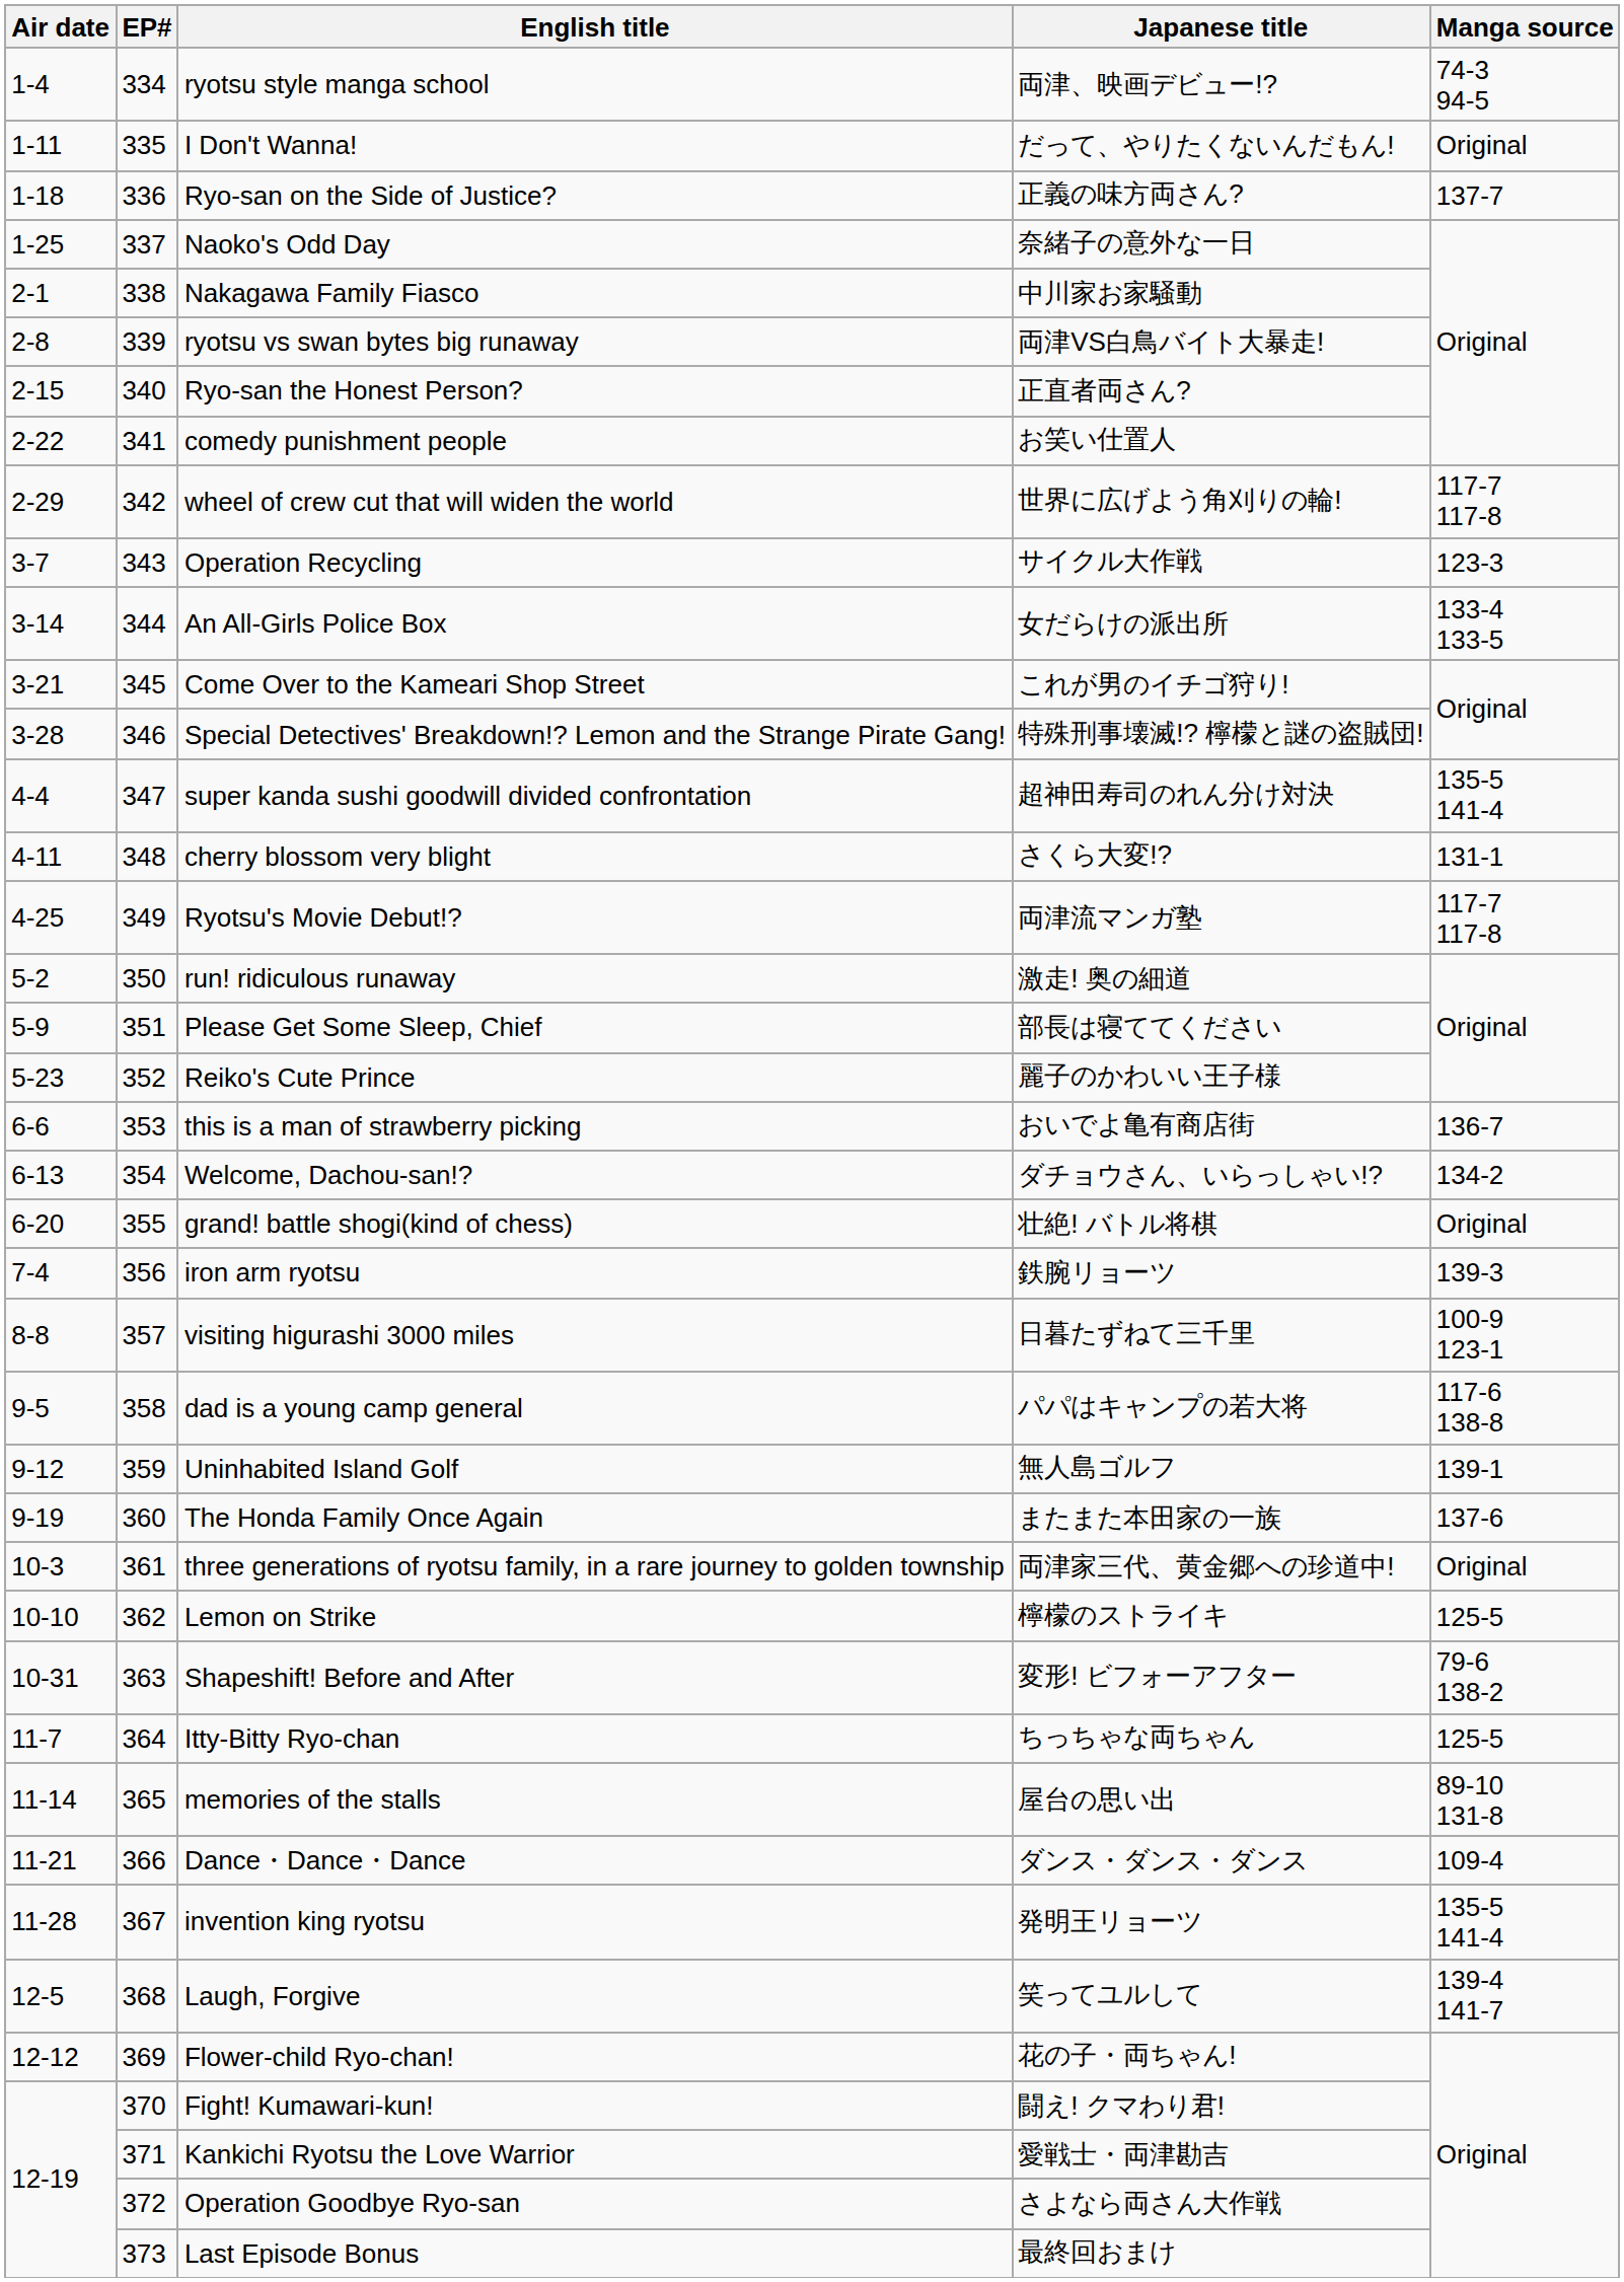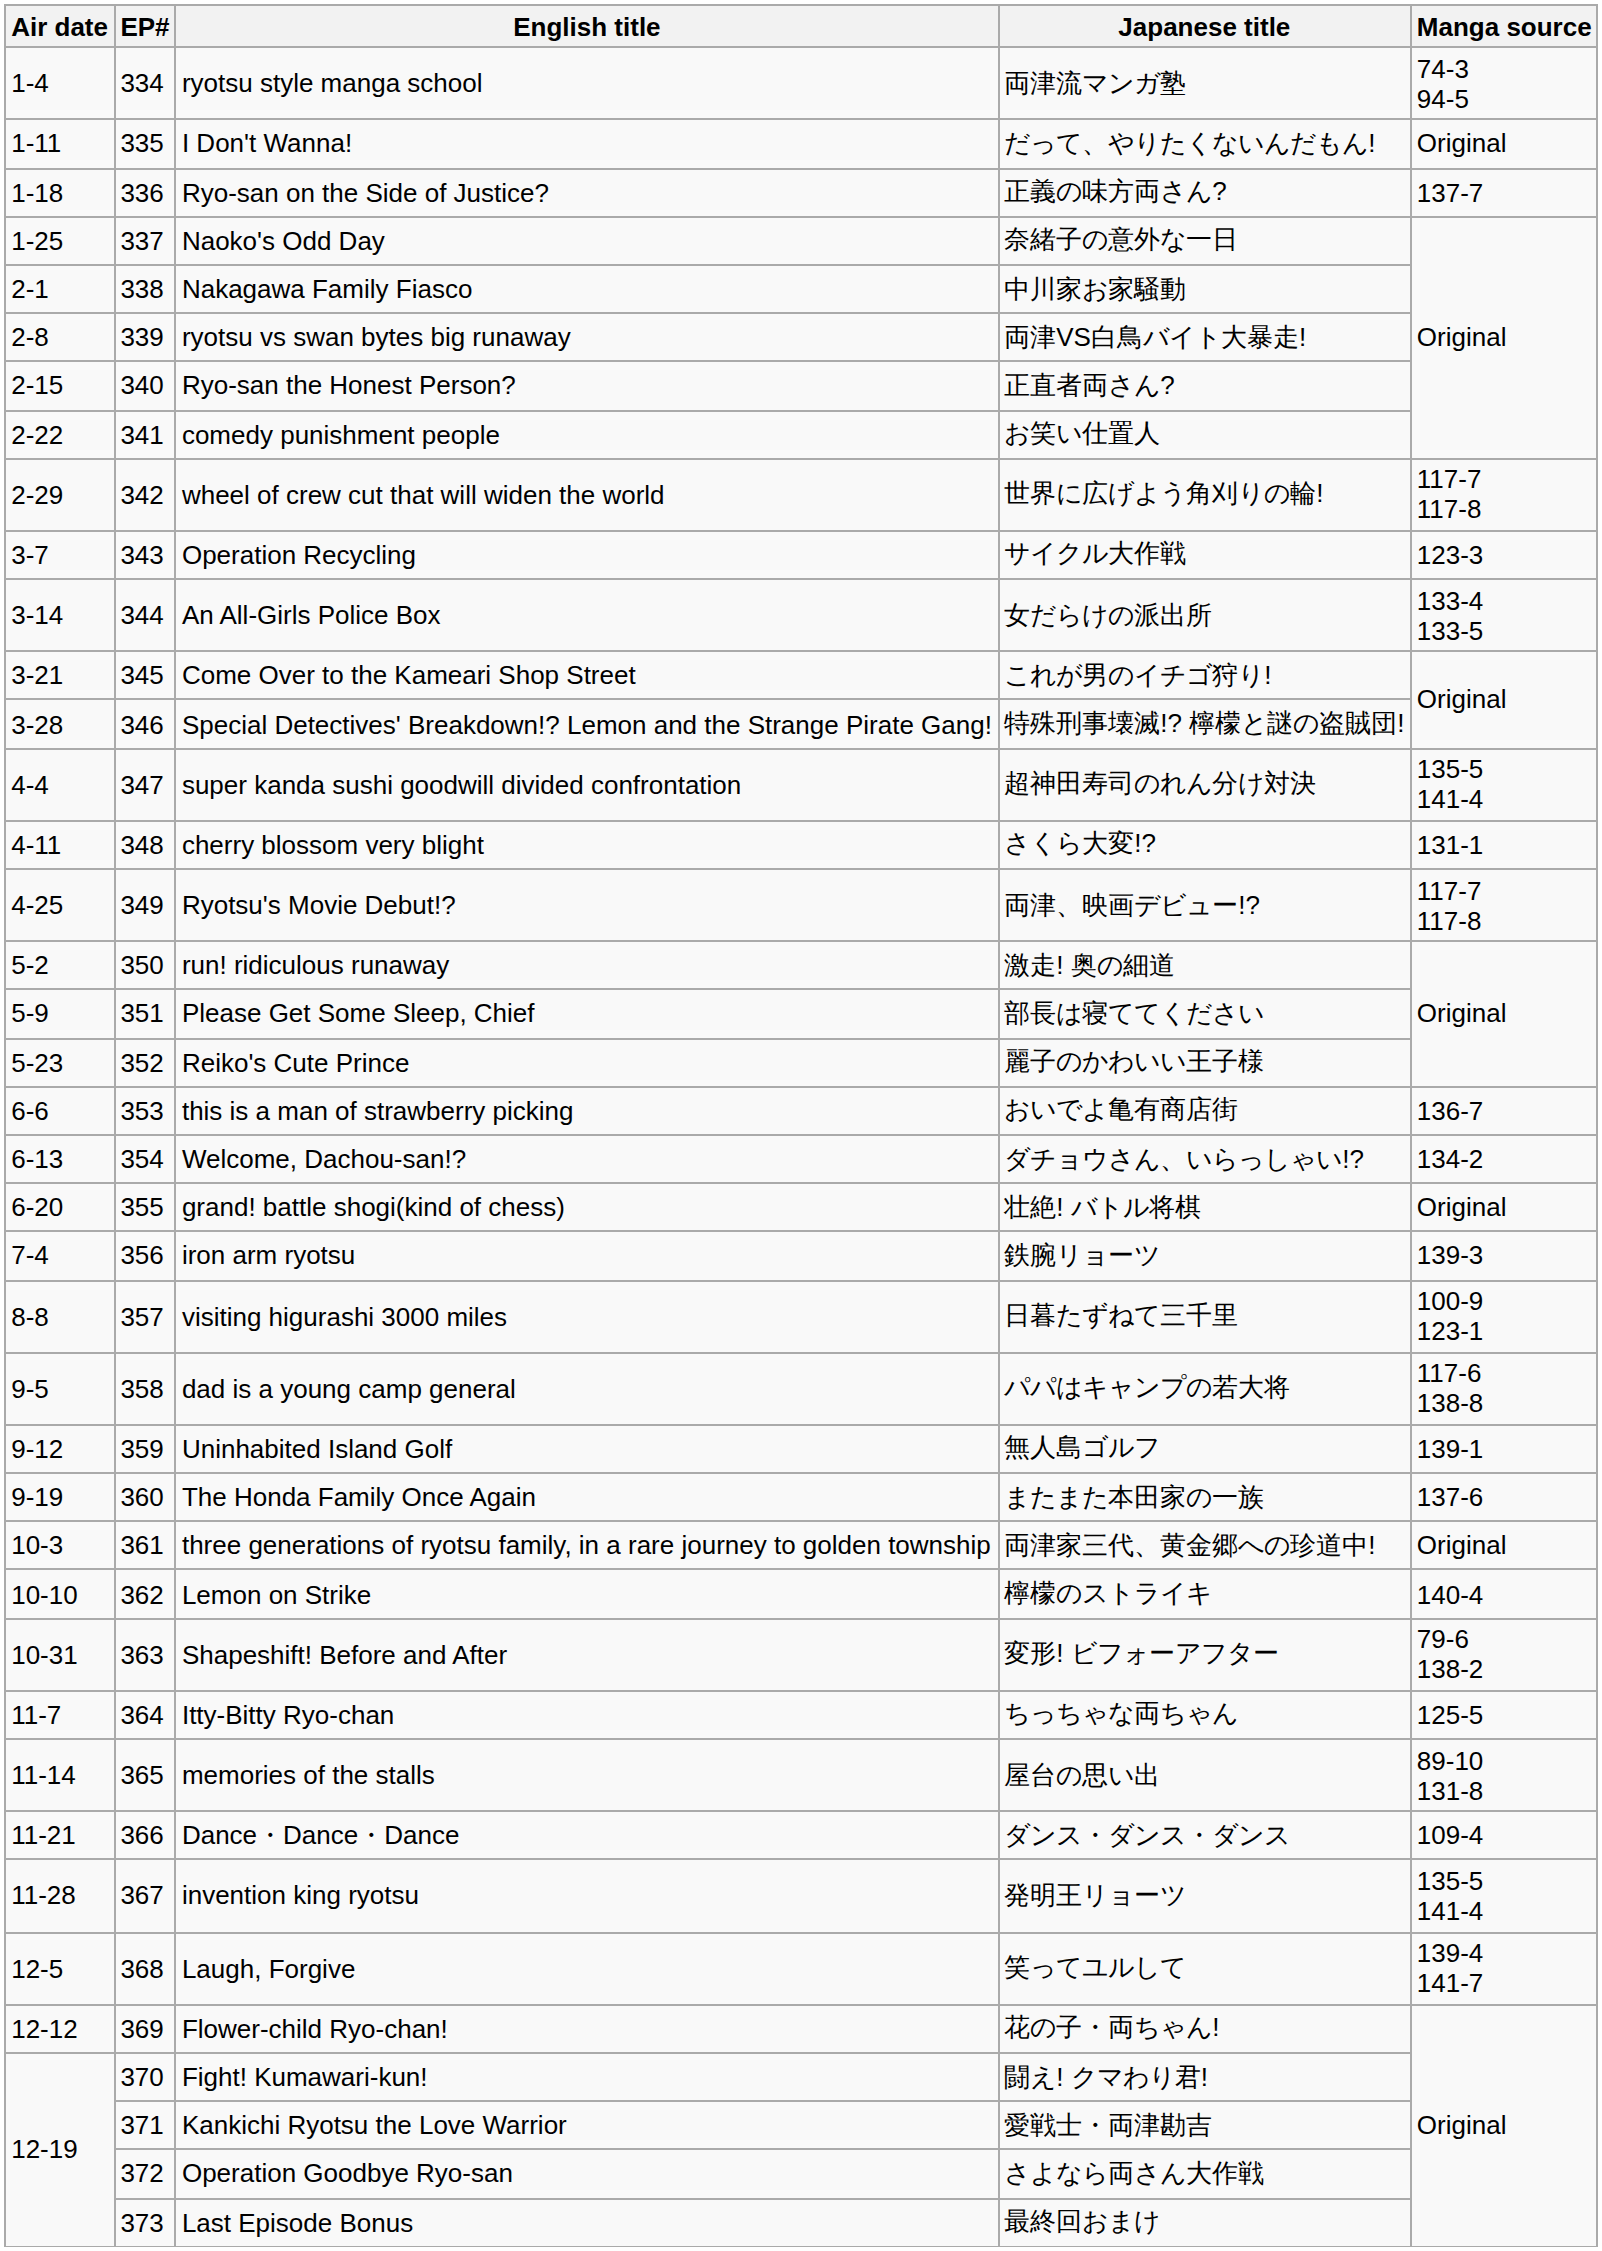ryotsu style manga school | Japanese title: 両津、映画デビュー!? -> 両津流マンガ塾
Ryotsu's Movie Debut!? | Japanese title: 両津流マンガ塾 -> 両津、映画デビュー!?
Lemon on Strike | Manga source: 125-5 -> 140-4
